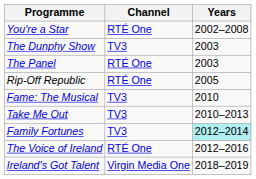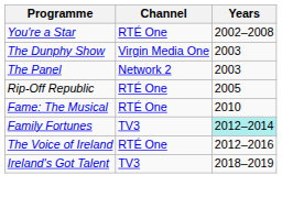The Dunphy Show | Channel: TV3 -> Virgin Media One
The Panel | Channel: RTÉ One -> Network 2
Fame: The Musical | Channel: TV3 -> RTÉ One
- row: Take Me Out | TV3 | 2010–2013
Ireland's Got Talent | Channel: Virgin Media One -> TV3
